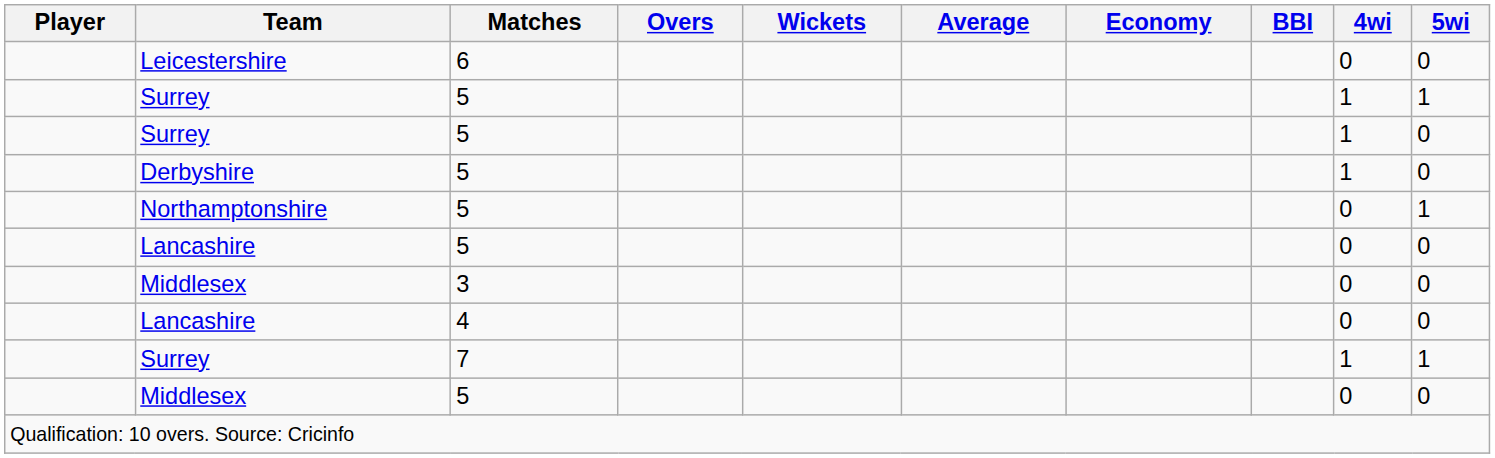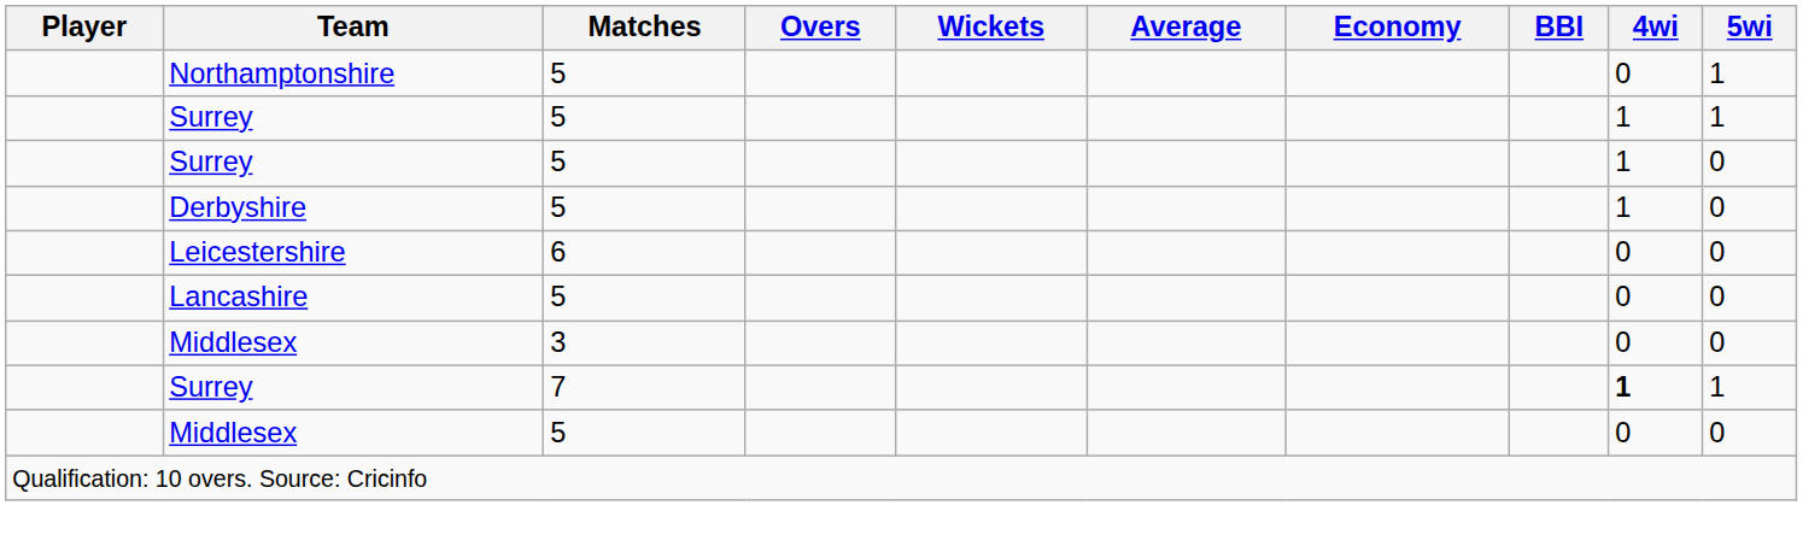rows swapped: Leicestershire <-> Northamptonshire
- row: Lancashire | 4 | 0 | 0
Surrey / 7 | 4wi: normal -> bold
